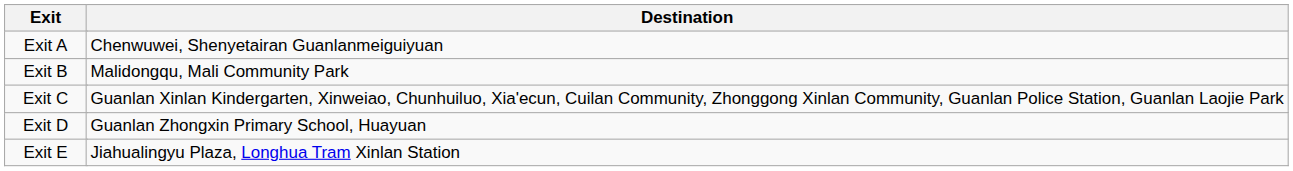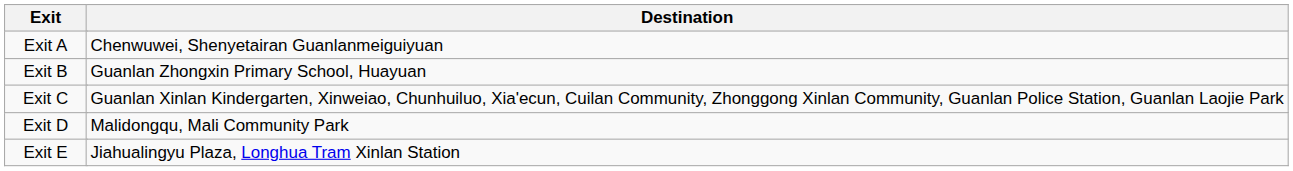Exit B | Destination: Malidongqu, Mali Community Park -> Guanlan Zhongxin Primary School, Huayuan
Exit D | Destination: Guanlan Zhongxin Primary School, Huayuan -> Malidongqu, Mali Community Park
